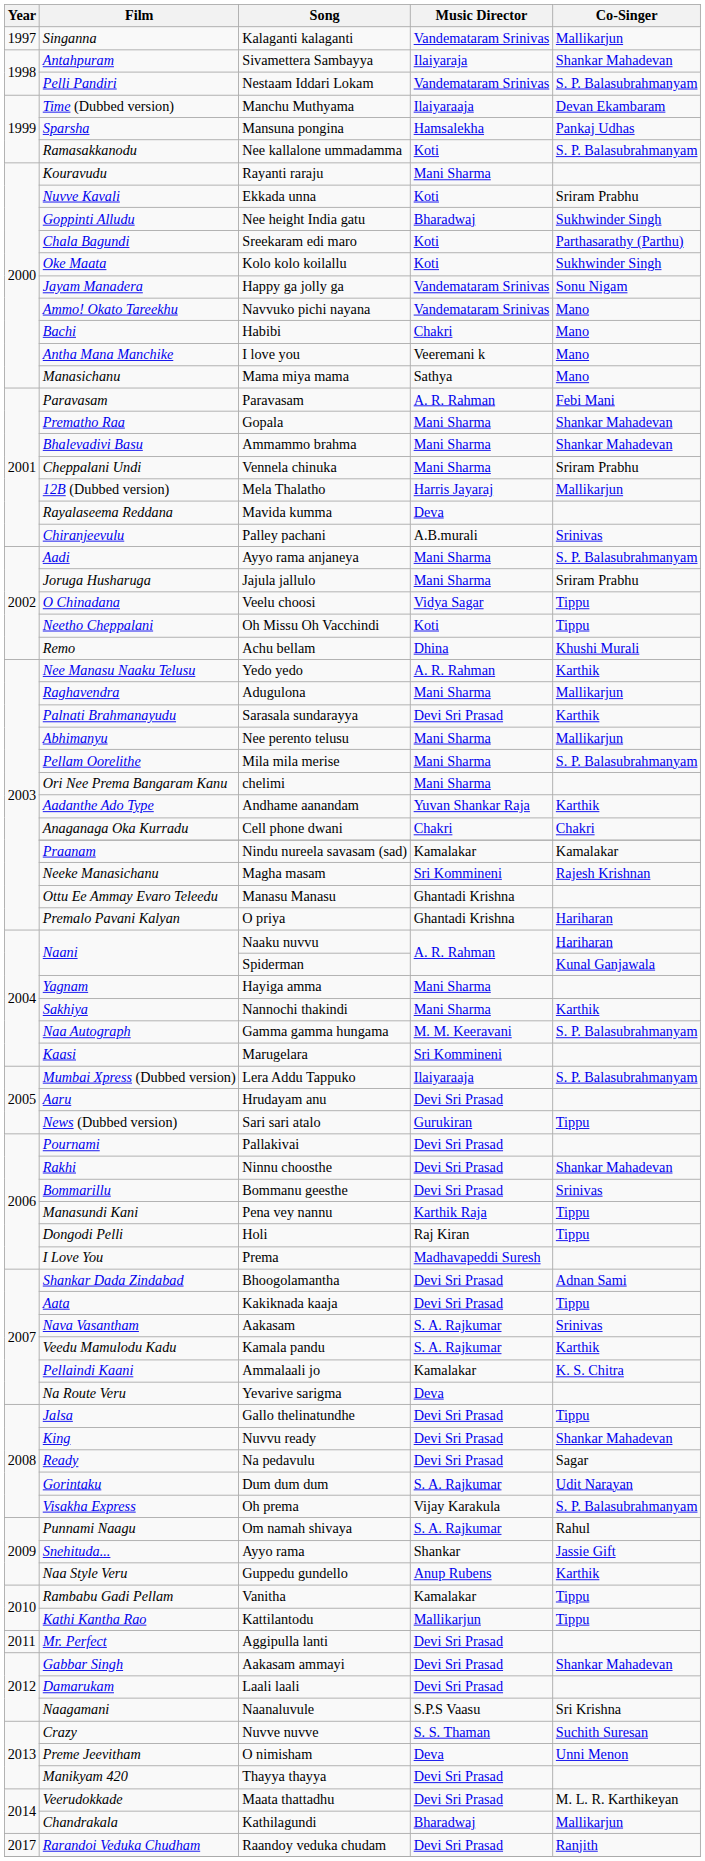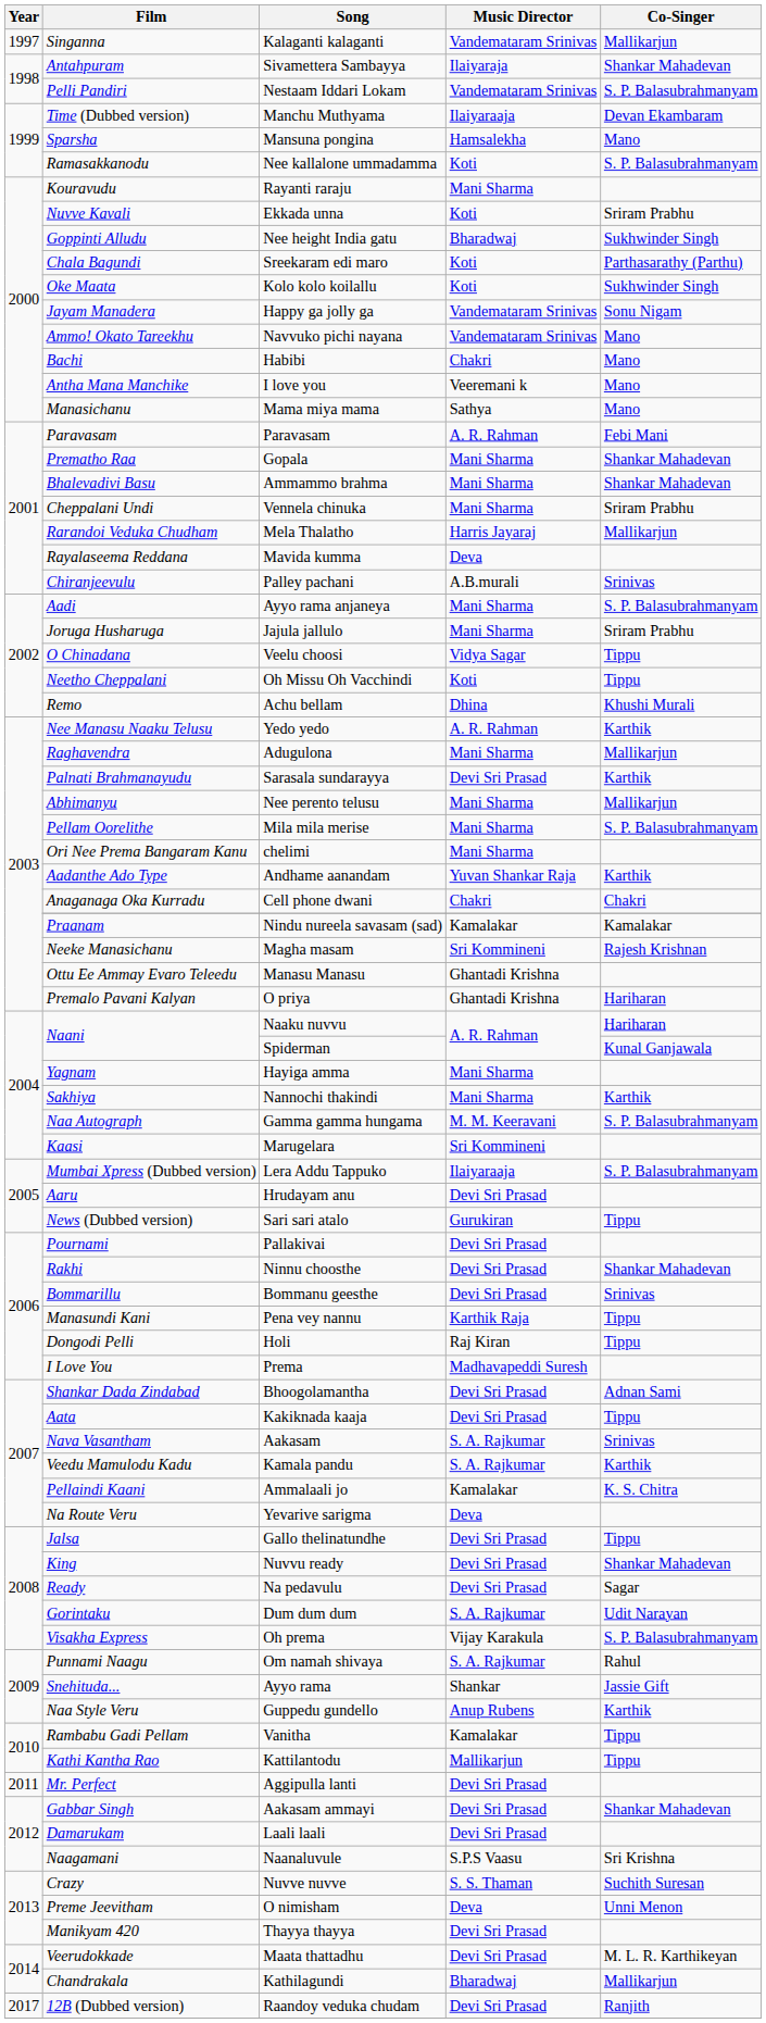Mansuna pongina | Co-Singer: Pankaj Udhas -> Mano
Mela Thalatho | Film: 12B (Dubbed version) -> Rarandoi Veduka Chudham
Raandoy veduka chudam | Film: Rarandoi Veduka Chudham -> 12B (Dubbed version)
